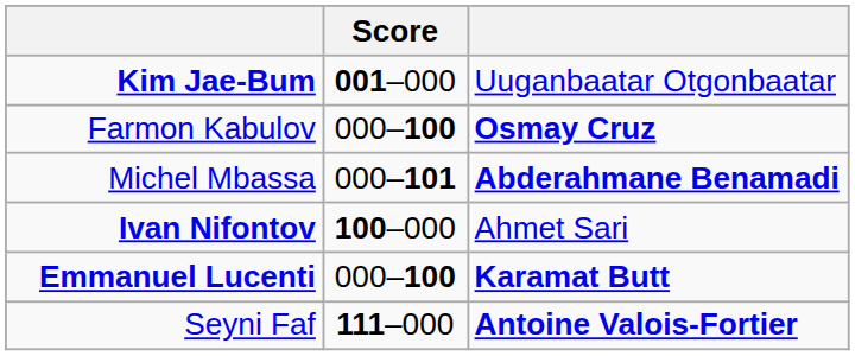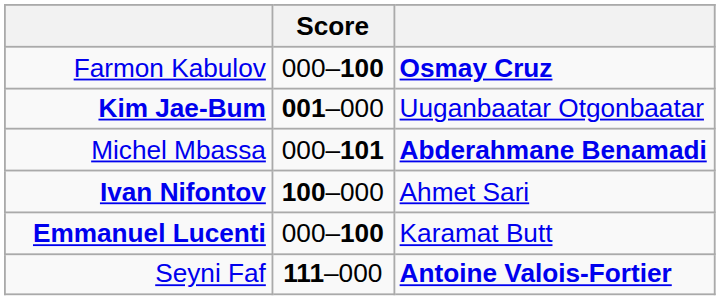rows swapped: Kim Jae-Bum <-> Farmon Kabulov
Emmanuel Lucenti | column 3: bold -> normal
